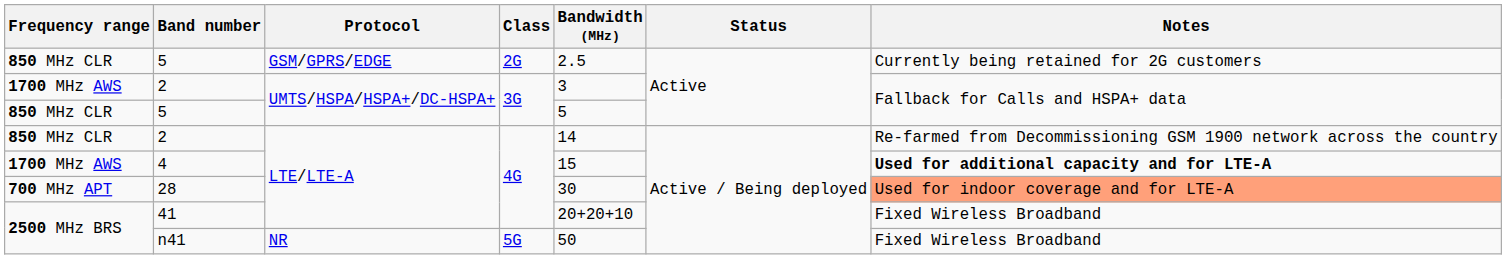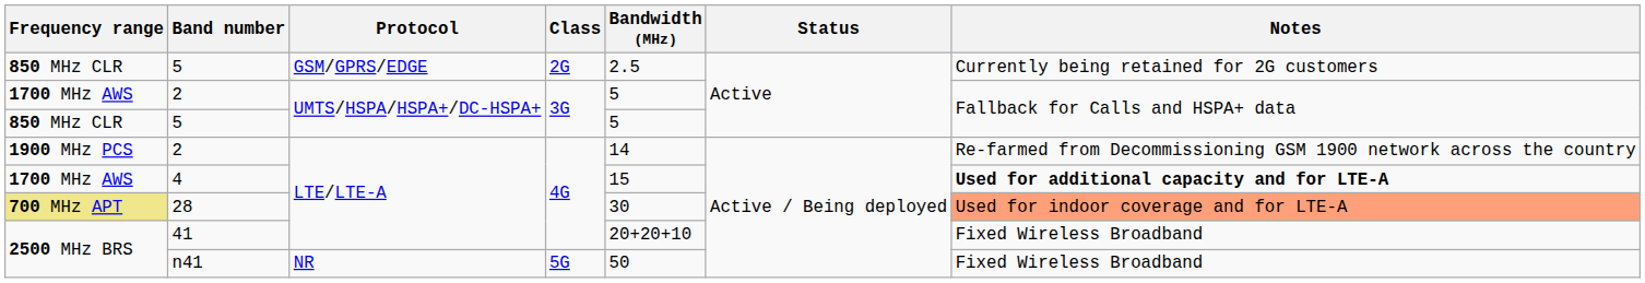2 / UMTS/HSPA/HSPA+/DC-HSPA+ | Bandwidth (MHz): 3 -> 5
2 / LTE/LTE-A | Frequency range: 850 MHz CLR -> 1900 MHz PCS
28 | Frequency range: no background -> khaki background
